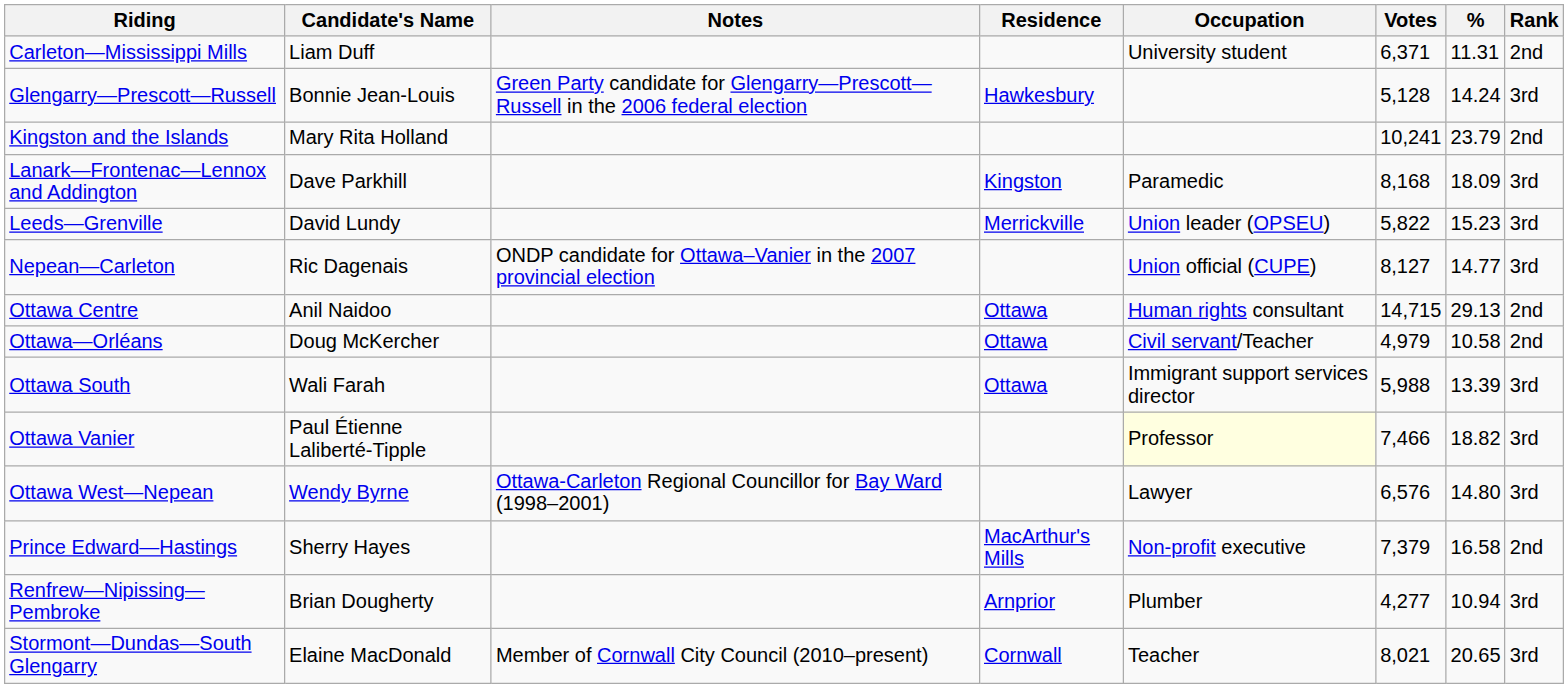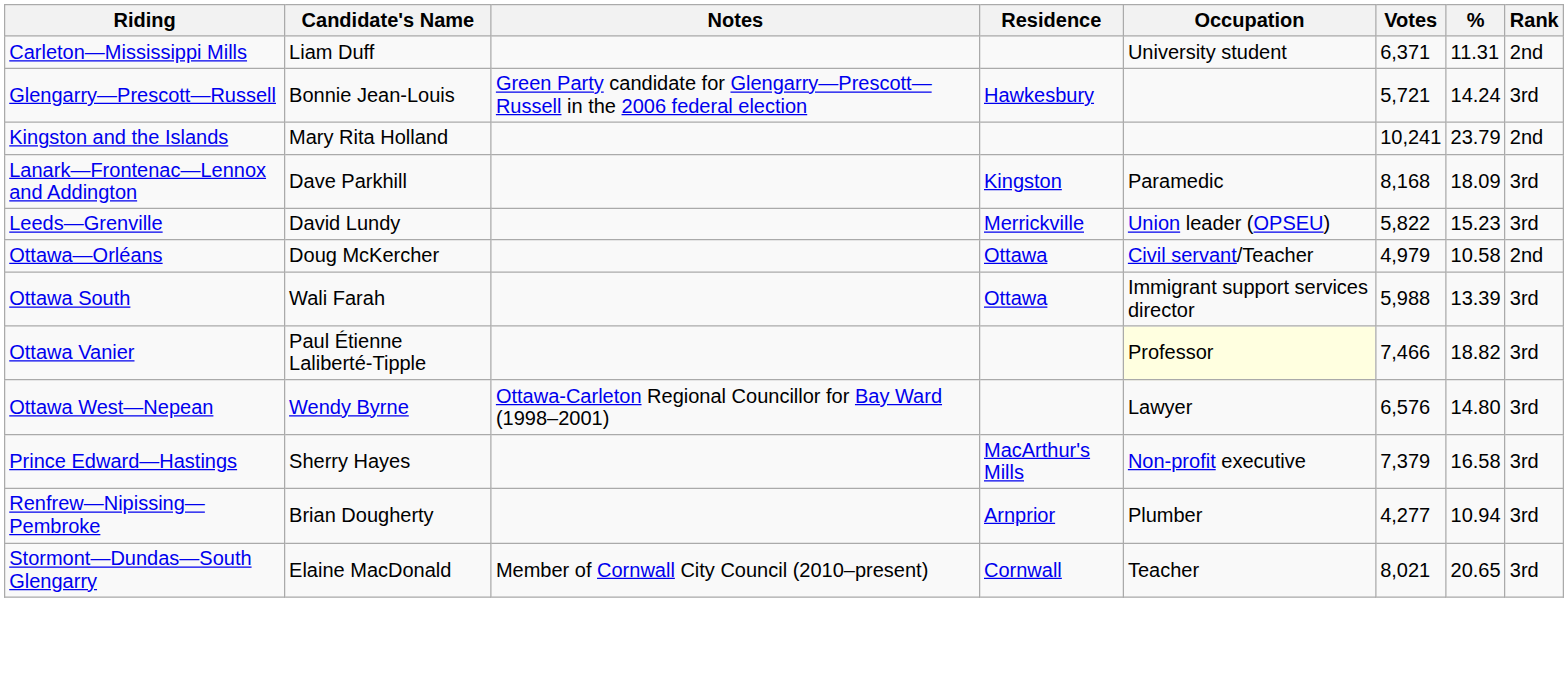Glengarry—Prescott—Russell | Votes: 5,128 -> 5,721
- row: Nepean—Carleton | Ric Dagenais | ONDP candidate for Ottawa–Vanier in the 2007 provincial election | Union official (CUPE) | 8,127 | 14.77 | 3rd
- row: Ottawa Centre | Anil Naidoo | Ottawa | Human rights consultant | 14,715 | 29.13 | 2nd
Prince Edward—Hastings | Rank: 2nd -> 3rd
